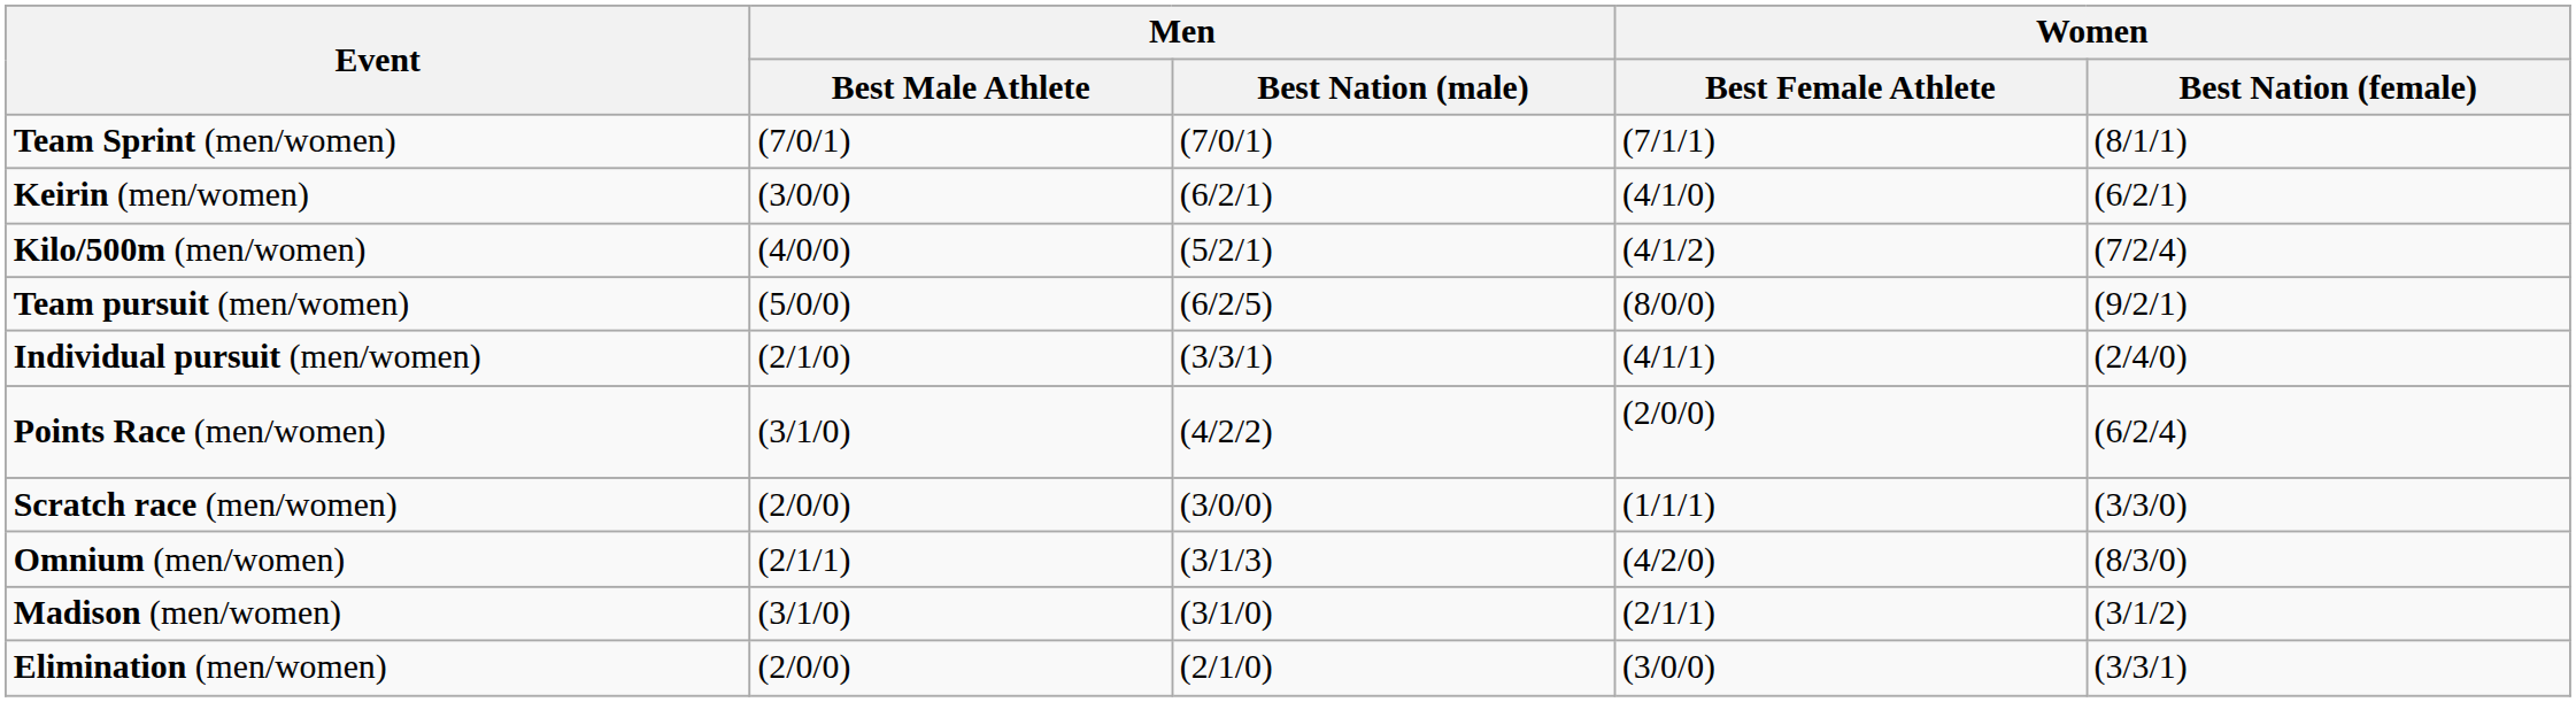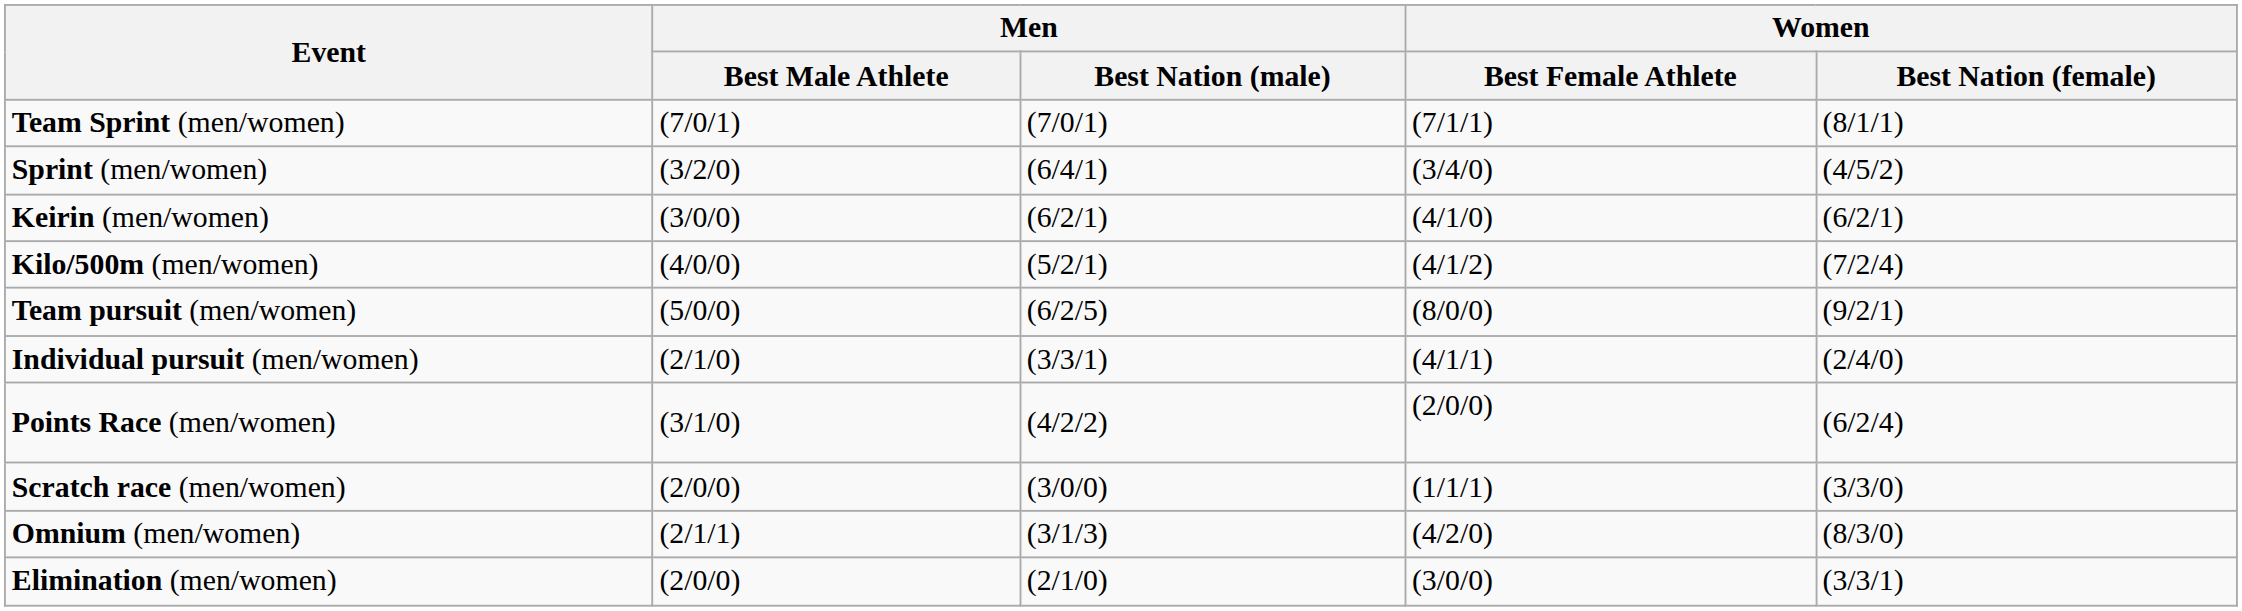+ row: Sprint (men/women) | (3/2/0) | (6/4/1) | (3/4/0) | (4/5/2)
- row: Madison (men/women) | (3/1/0) | (3/1/0) | (2/1/1) | (3/1/2)
